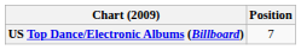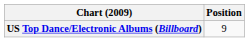US Top Dance/Electronic Albums (Billboard) | Position: 7 -> 9
